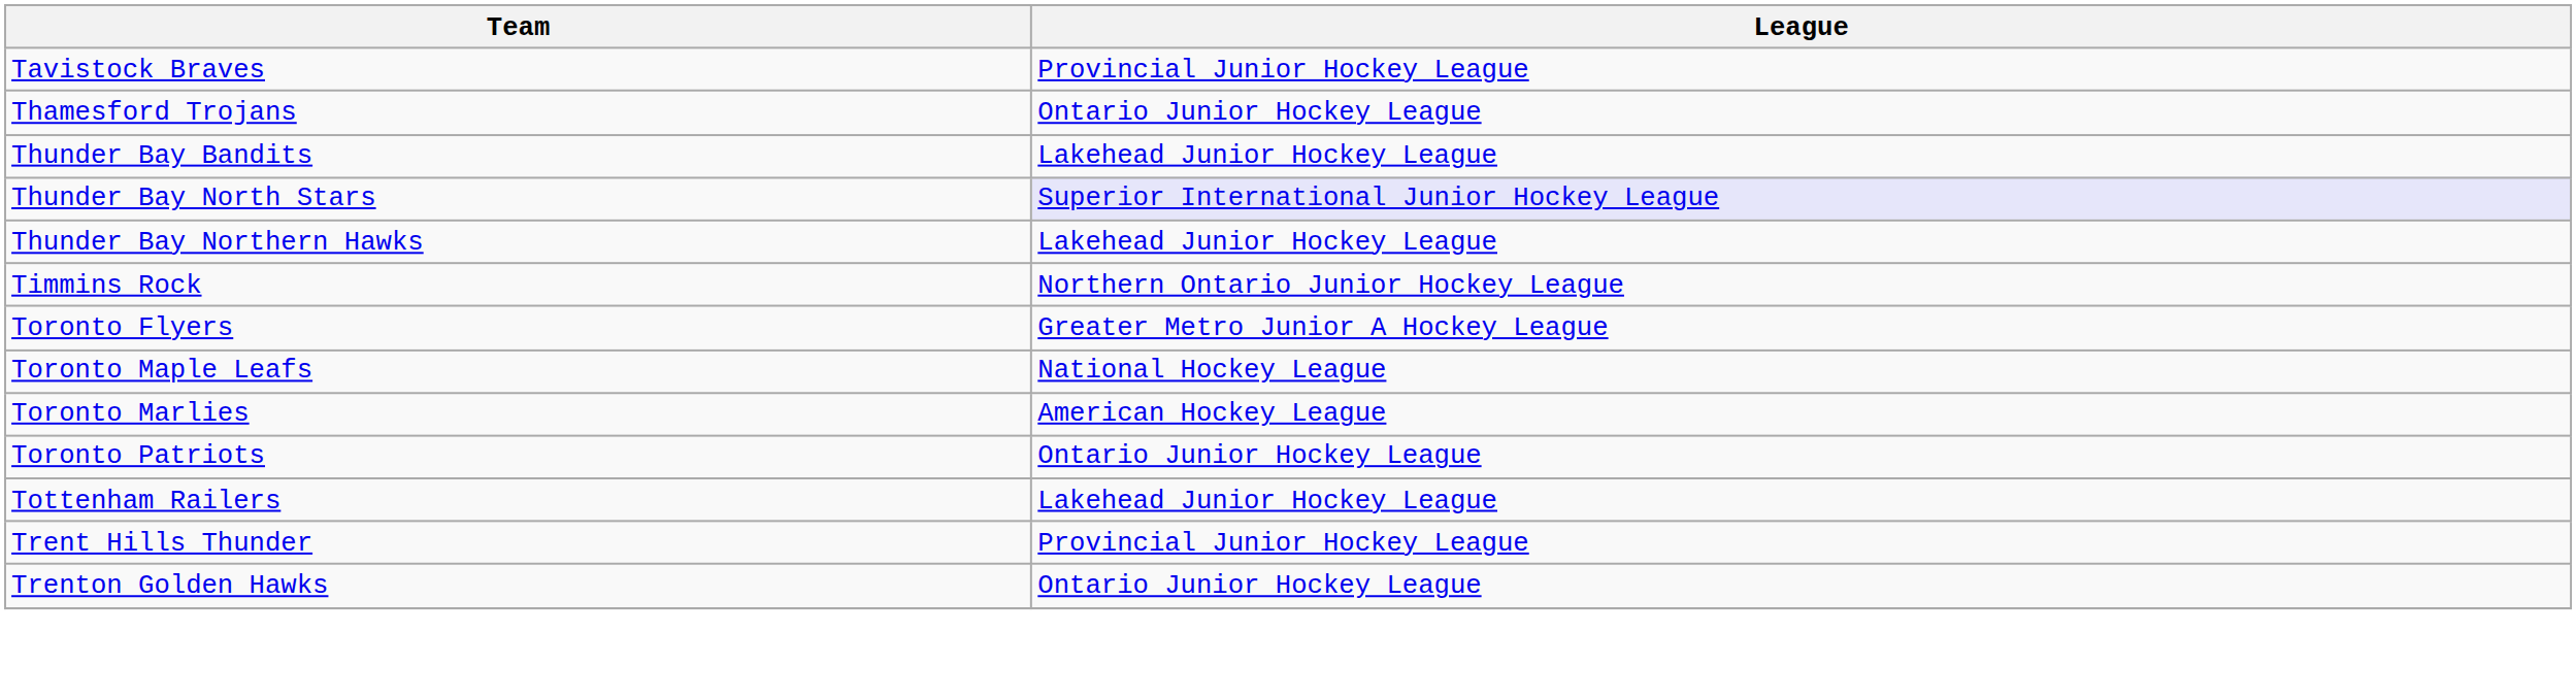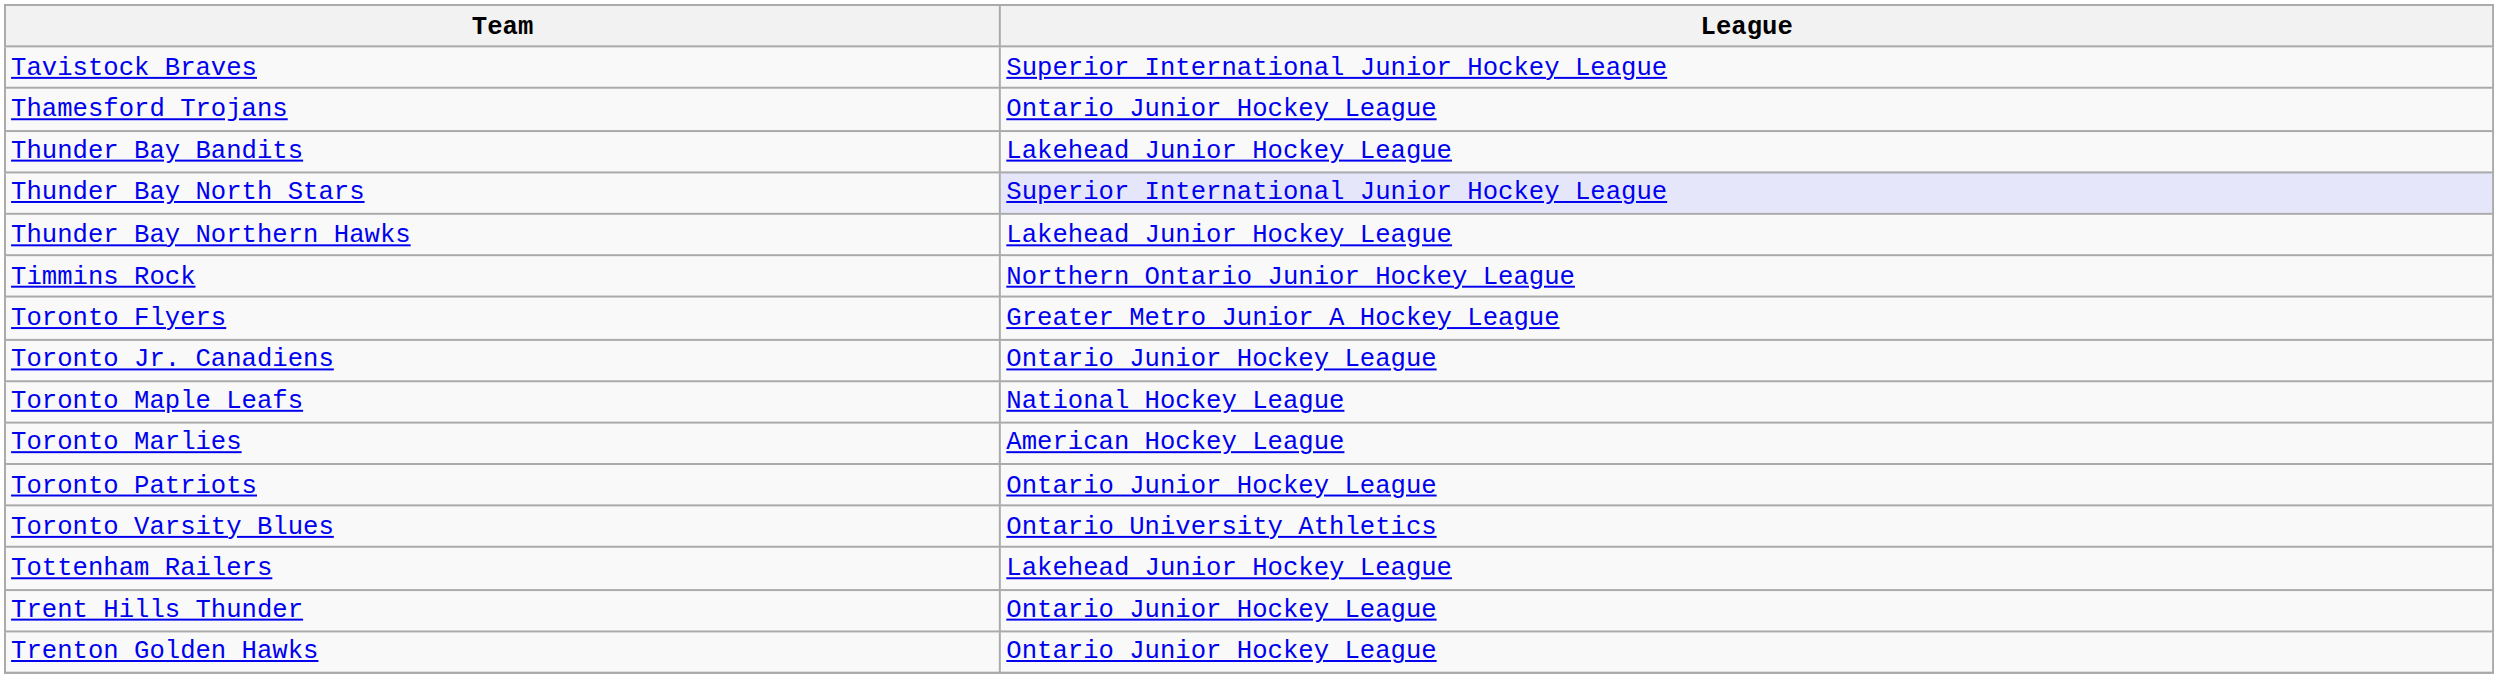Tavistock Braves | League: Provincial Junior Hockey League -> Superior International Junior Hockey League
+ row: Toronto Jr. Canadiens | Ontario Junior Hockey League
+ row: Toronto Varsity Blues | Ontario University Athletics
Trent Hills Thunder | League: Provincial Junior Hockey League -> Ontario Junior Hockey League
